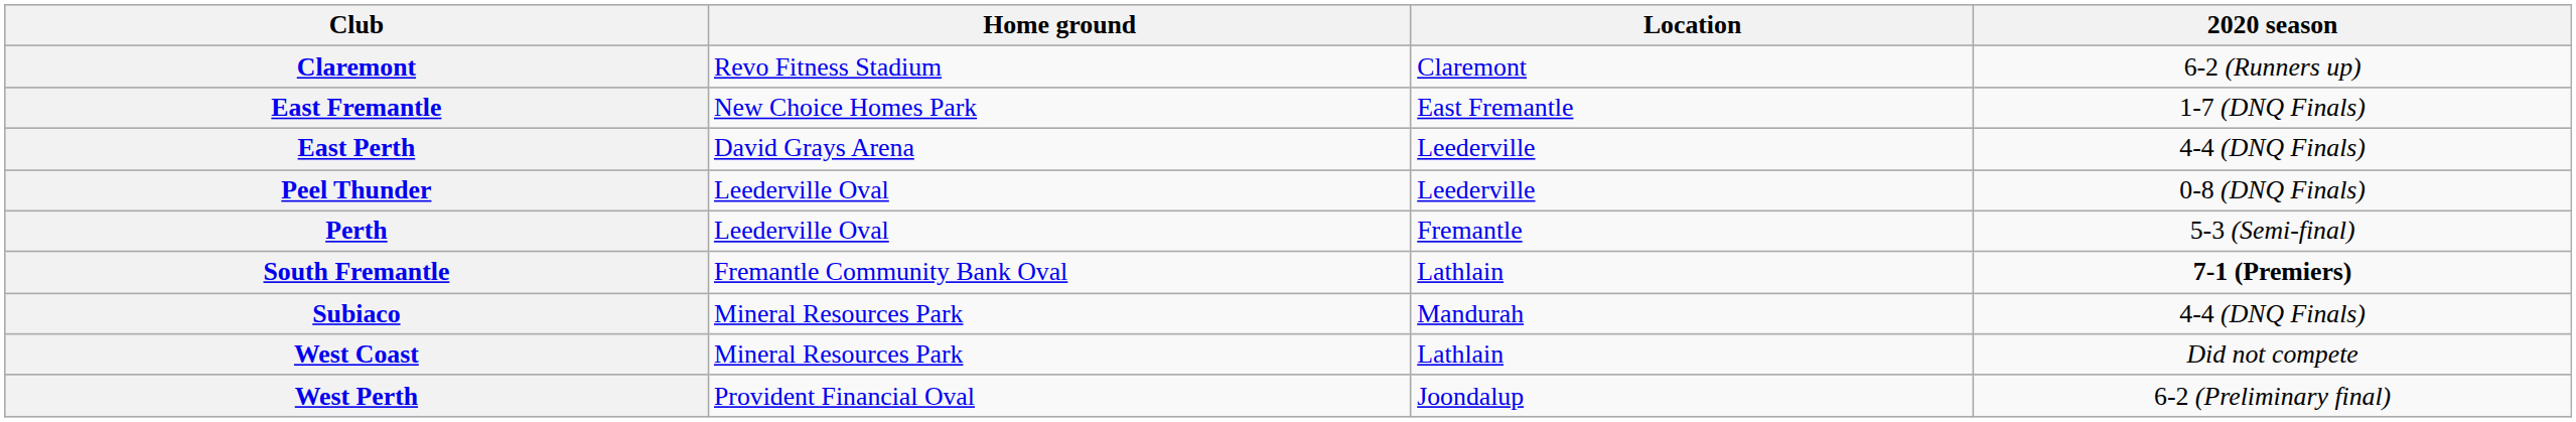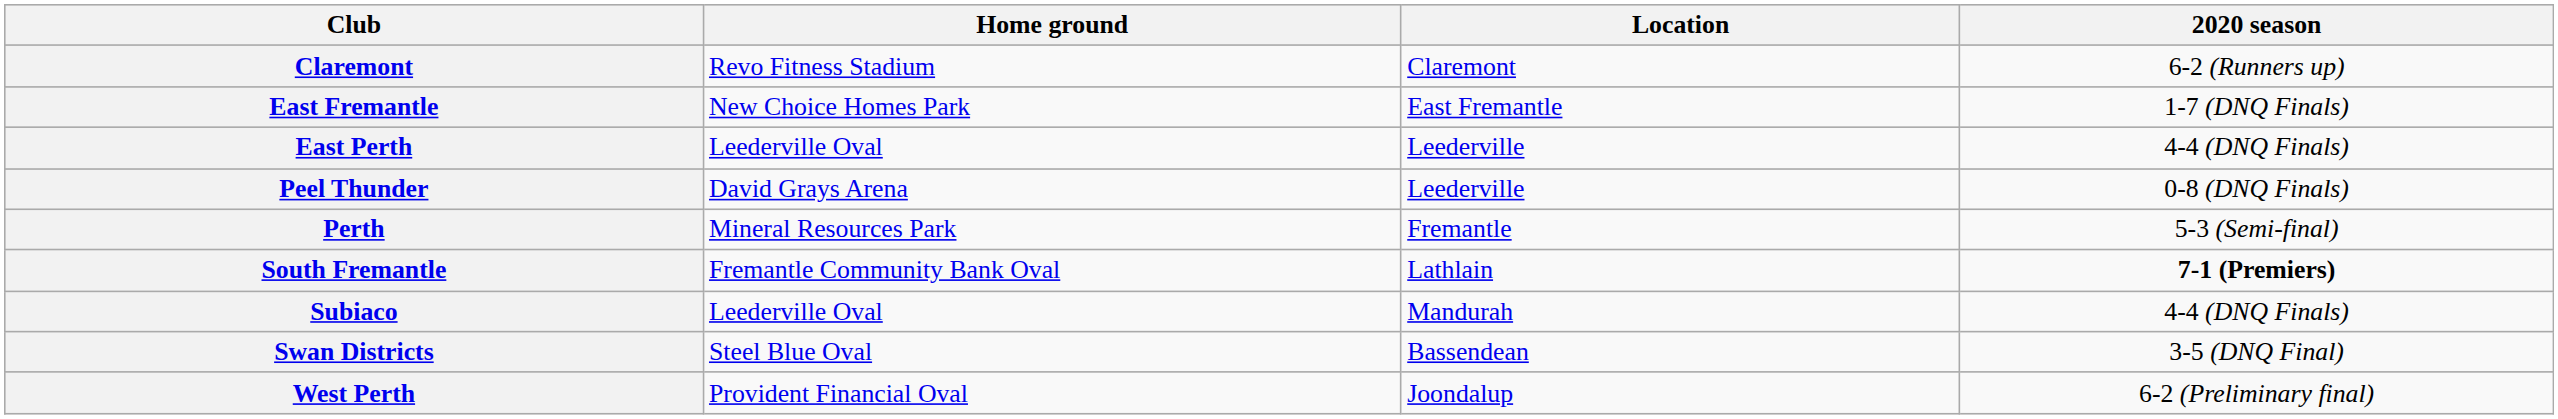East Perth | Home ground: David Grays Arena -> Leederville Oval
Peel Thunder | Home ground: Leederville Oval -> David Grays Arena
Perth | Home ground: Leederville Oval -> Mineral Resources Park
Subiaco | Home ground: Mineral Resources Park -> Leederville Oval
+ row: Swan Districts | Steel Blue Oval | Bassendean | 3-5 (DNQ Final)
- row: West Coast | Mineral Resources Park | Lathlain | Did not compete
